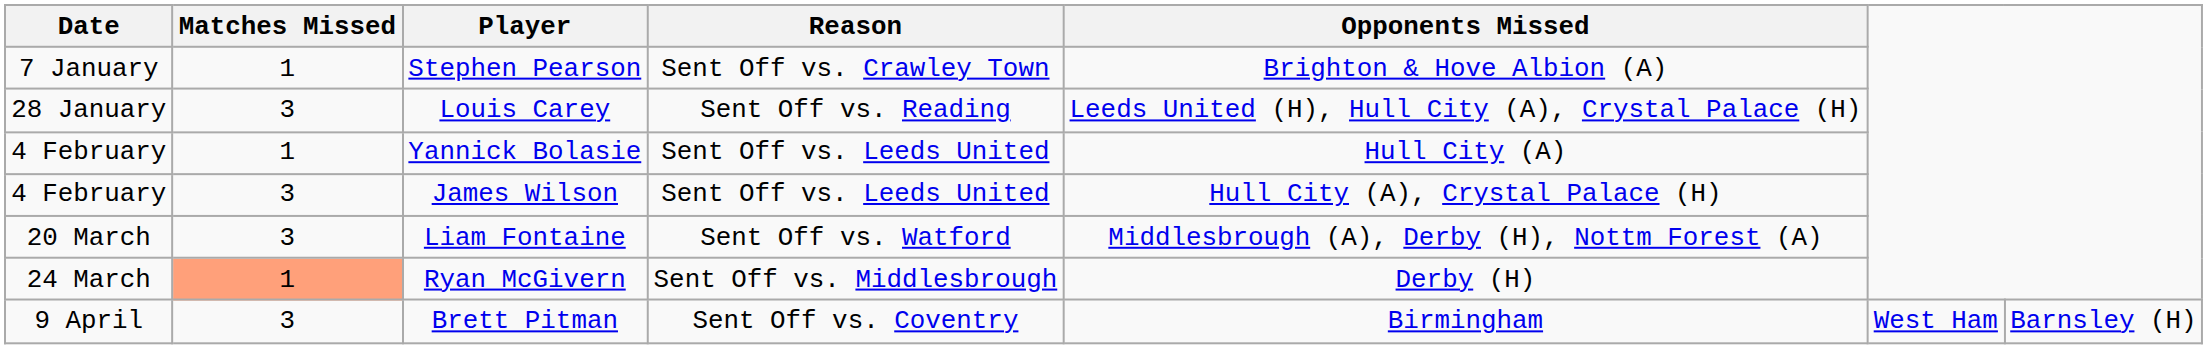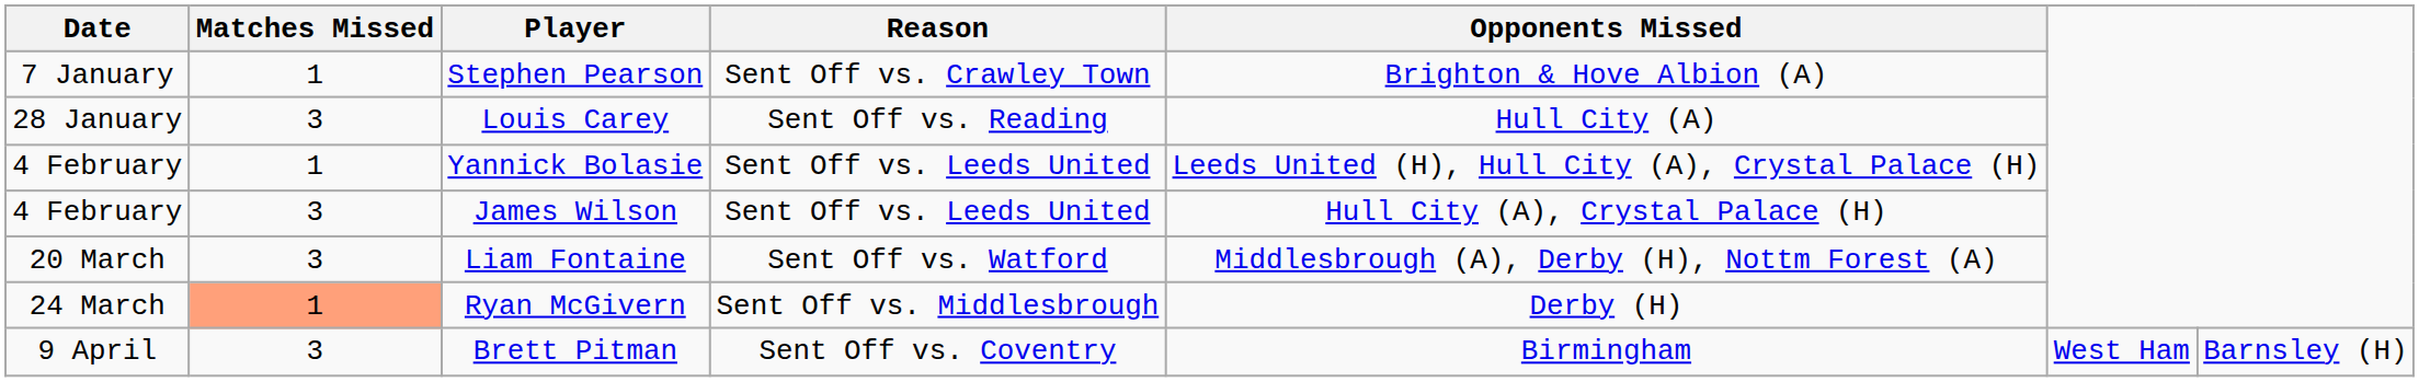Louis Carey | Opponents Missed: Leeds United (H), Hull City (A), Crystal Palace (H) -> Hull City (A)
Yannick Bolasie | Opponents Missed: Hull City (A) -> Leeds United (H), Hull City (A), Crystal Palace (H)
